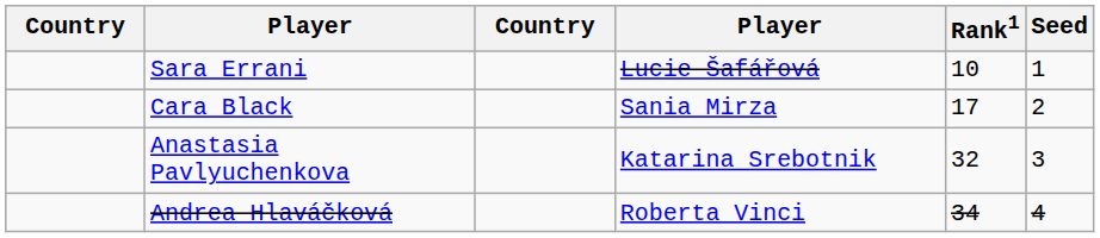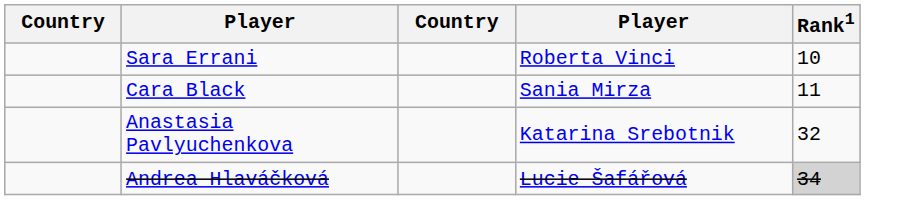- column: Seed | 1 | 2 | 3 | 4
Sara Errani | column 4: Lucie Šafářová -> Roberta Vinci
Cara Black | Rank1: 17 -> 11
Andrea Hlaváčková | column 4: Roberta Vinci -> Lucie Šafářová
Andrea Hlaváčková | Rank1: no background -> lightgrey background
